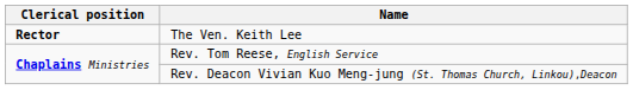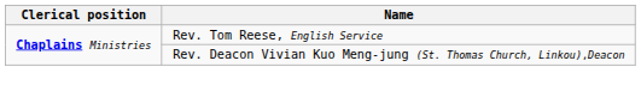- row: Rector | The Ven. Keith Lee
